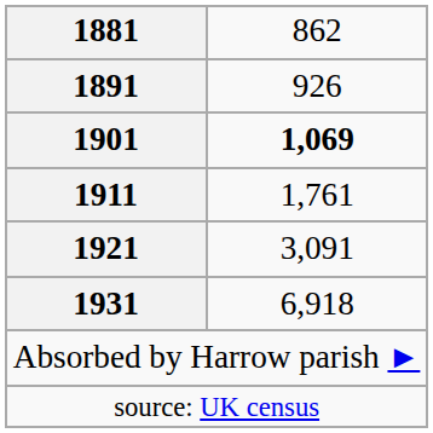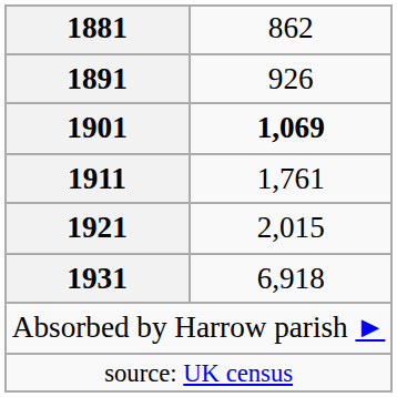1921 | column 2: 3,091 -> 2,015
